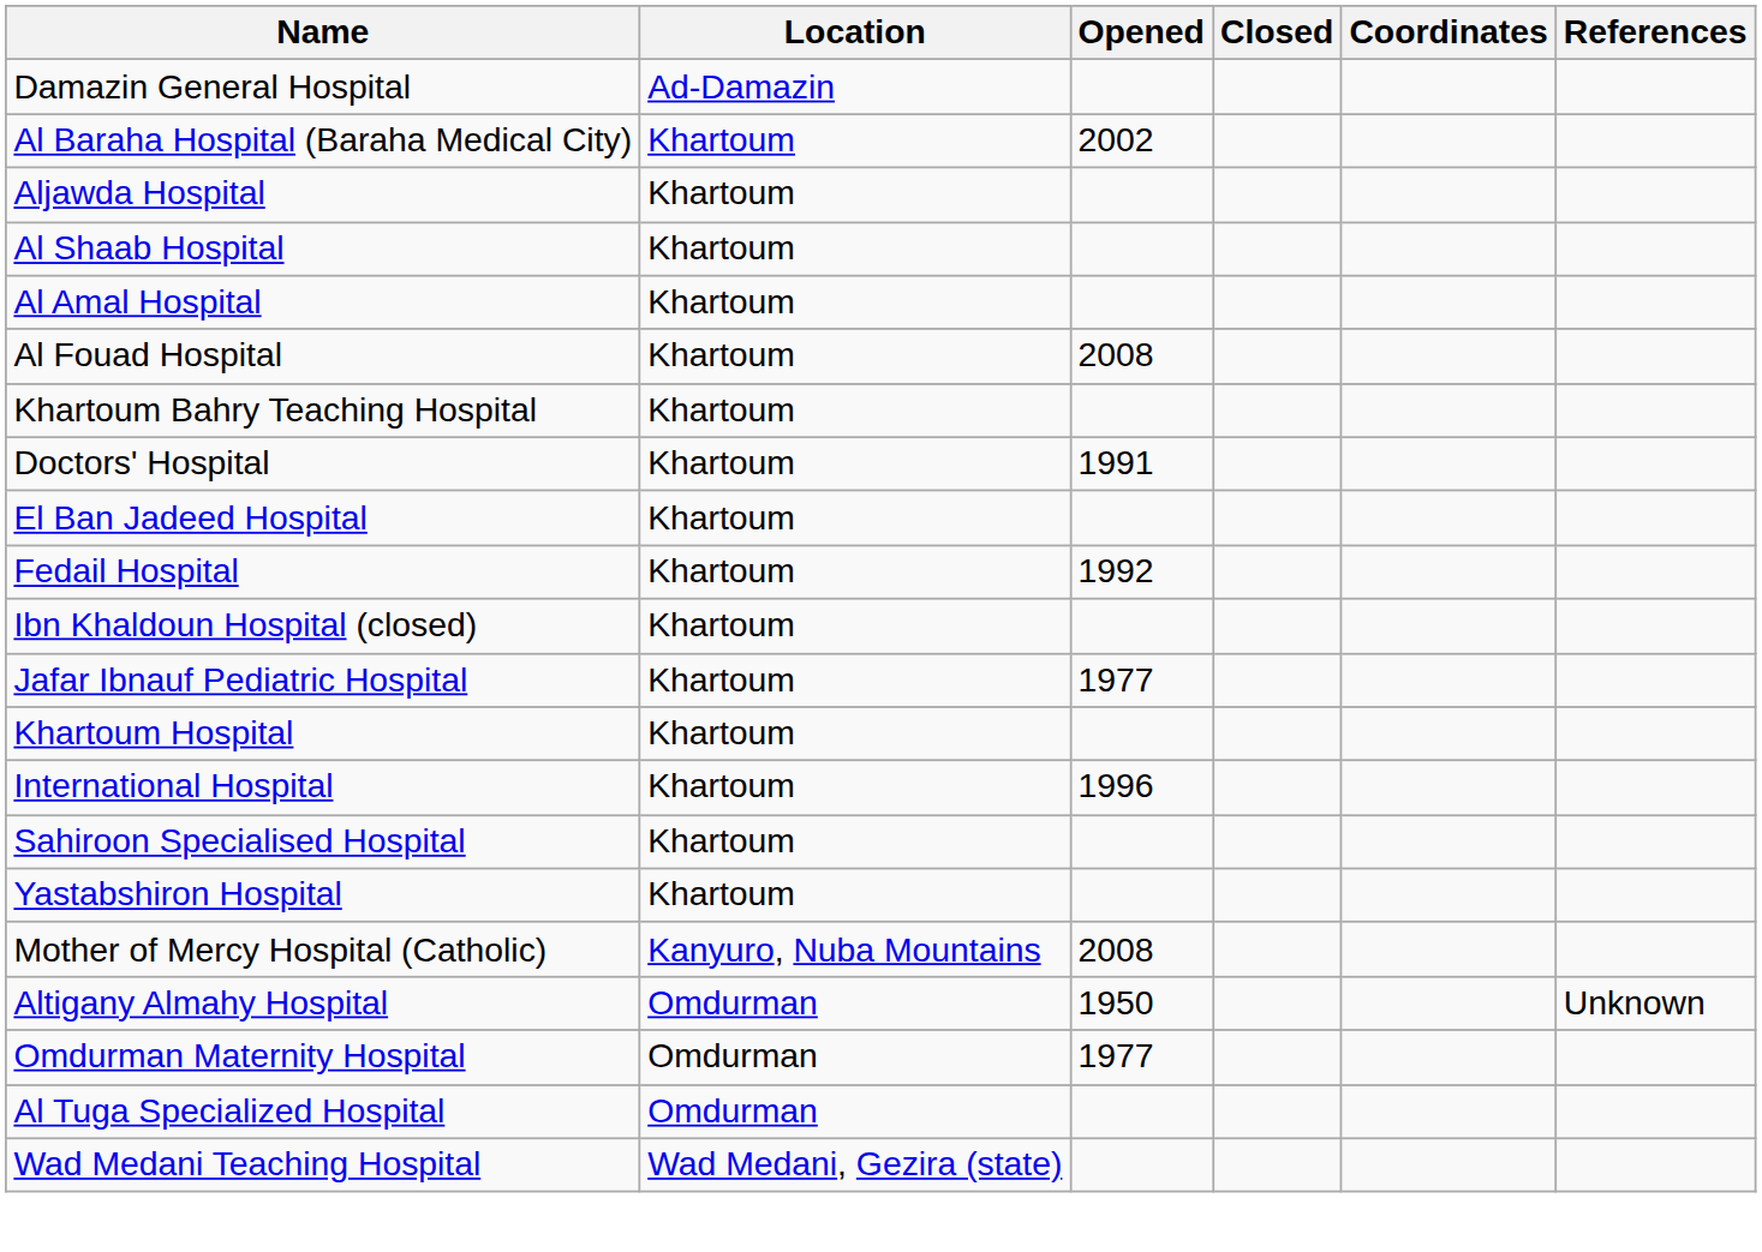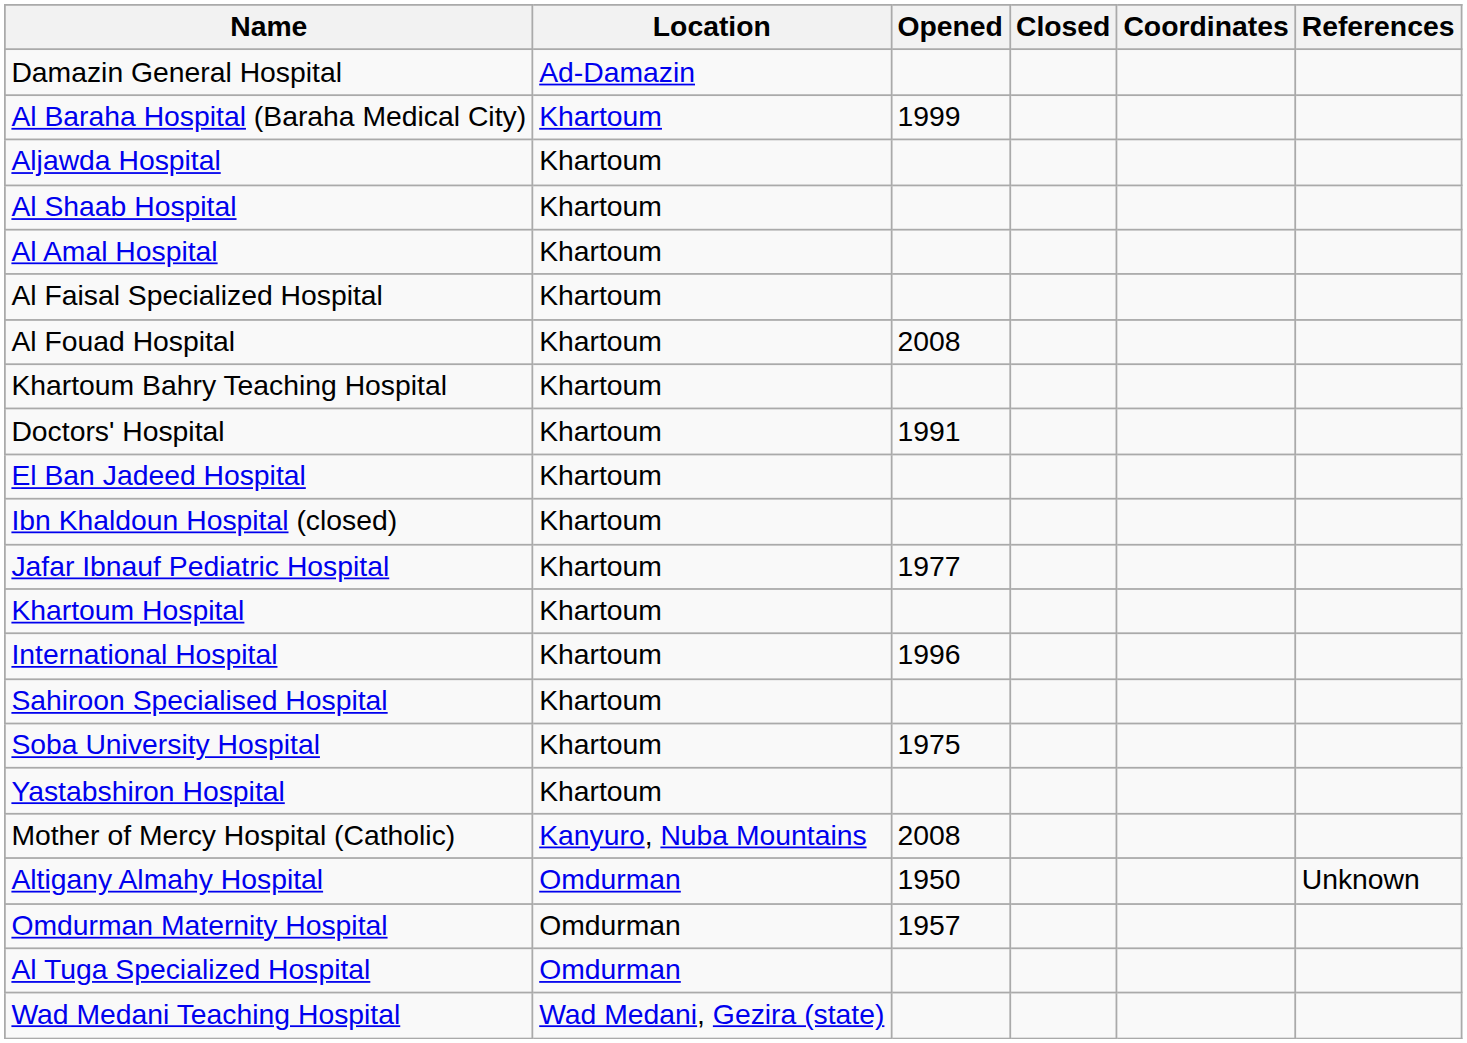Al Baraha Hospital (Baraha Medical City) | Opened: 2002 -> 1999
+ row: Al Faisal Specialized Hospital | Khartoum
- row: Fedail Hospital | Khartoum | 1992
+ row: Soba University Hospital | Khartoum | 1975
Omdurman Maternity Hospital | Opened: 1977 -> 1957
